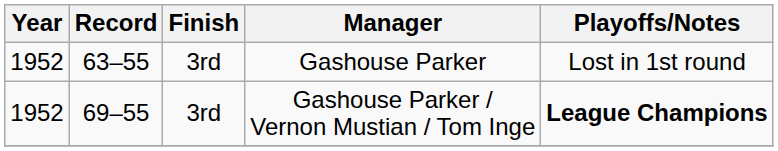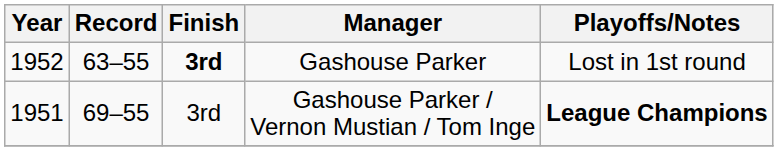Gashouse Parker | Finish: normal -> bold
Gashouse Parker / Vernon Mustian / Tom Inge | Year: 1952 -> 1951
